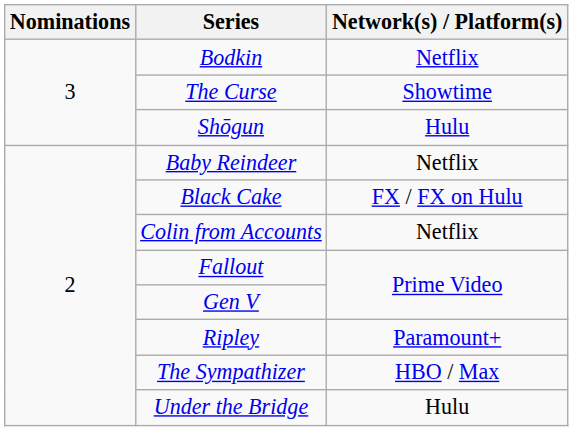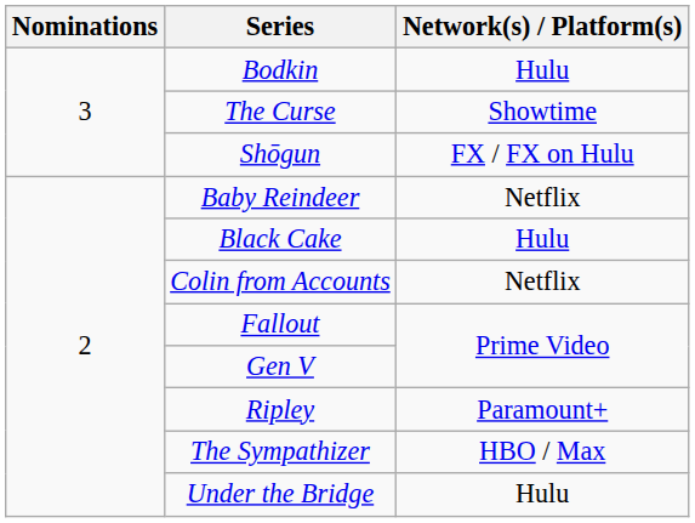Bodkin | Network(s) / Platform(s): Netflix -> Hulu
Shōgun | Network(s) / Platform(s): Hulu -> FX / FX on Hulu
Black Cake | Network(s) / Platform(s): FX / FX on Hulu -> Hulu
